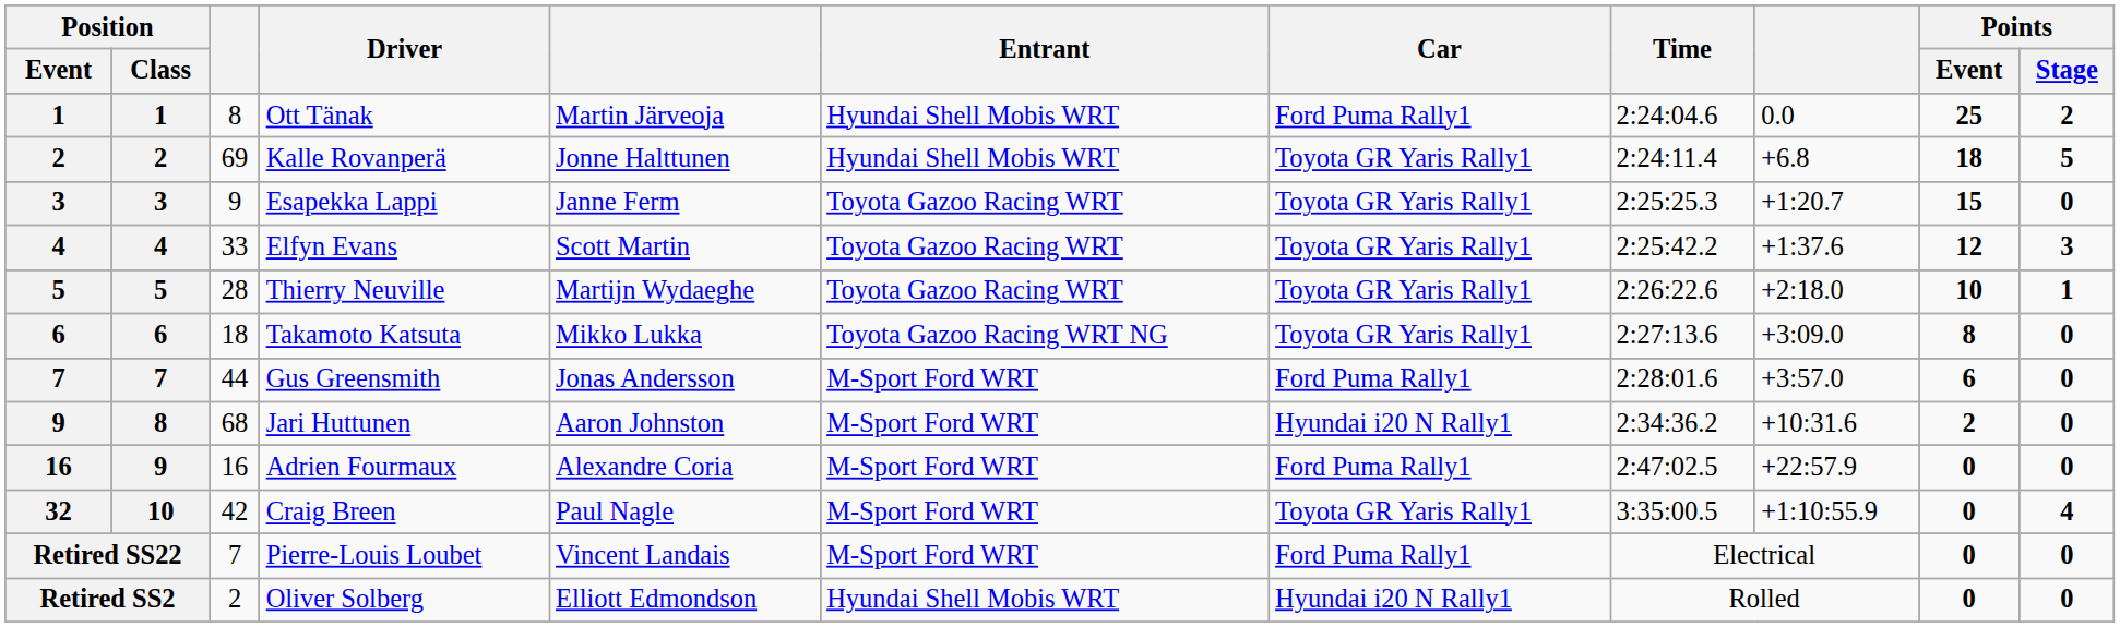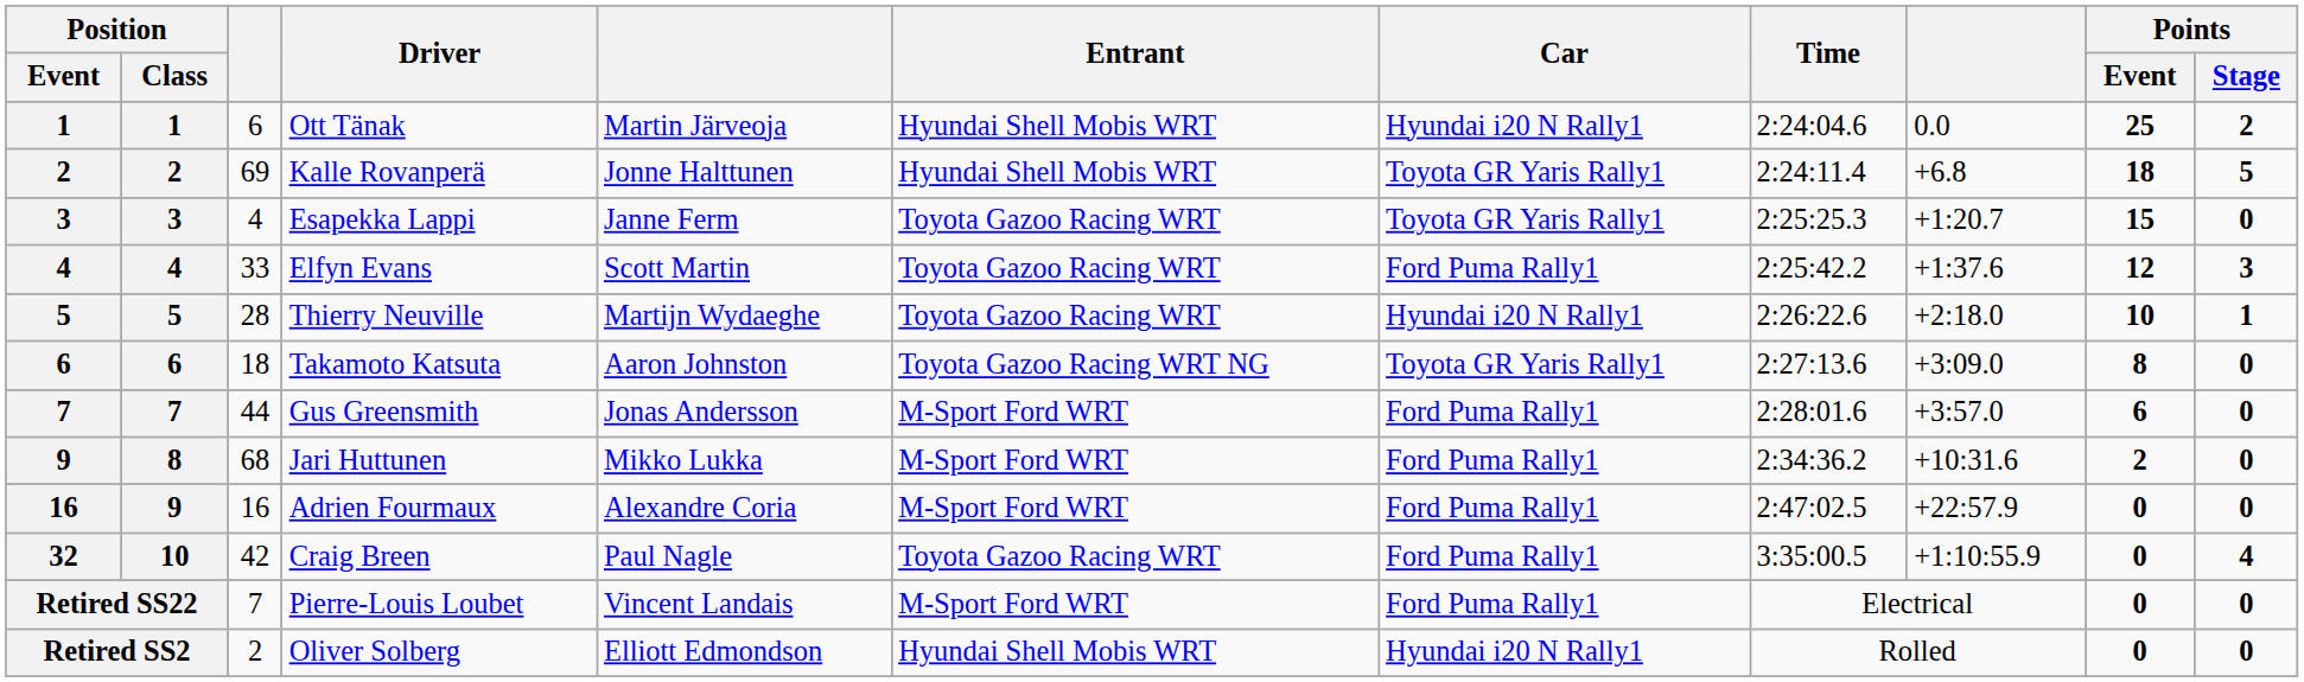Ott Tänak | column 3: 8 -> 6
Ott Tänak | Car: Ford Puma Rally1 -> Hyundai i20 N Rally1
Esapekka Lappi | column 3: 9 -> 4
Elfyn Evans | Car: Toyota GR Yaris Rally1 -> Ford Puma Rally1
Thierry Neuville | Car: Toyota GR Yaris Rally1 -> Hyundai i20 N Rally1
Takamoto Katsuta | column 5: Mikko Lukka -> Aaron Johnston
Jari Huttunen | column 5: Aaron Johnston -> Mikko Lukka
Jari Huttunen | Car: Hyundai i20 N Rally1 -> Ford Puma Rally1
Craig Breen | Entrant: M-Sport Ford WRT -> Toyota Gazoo Racing WRT
Craig Breen | Car: Toyota GR Yaris Rally1 -> Ford Puma Rally1
